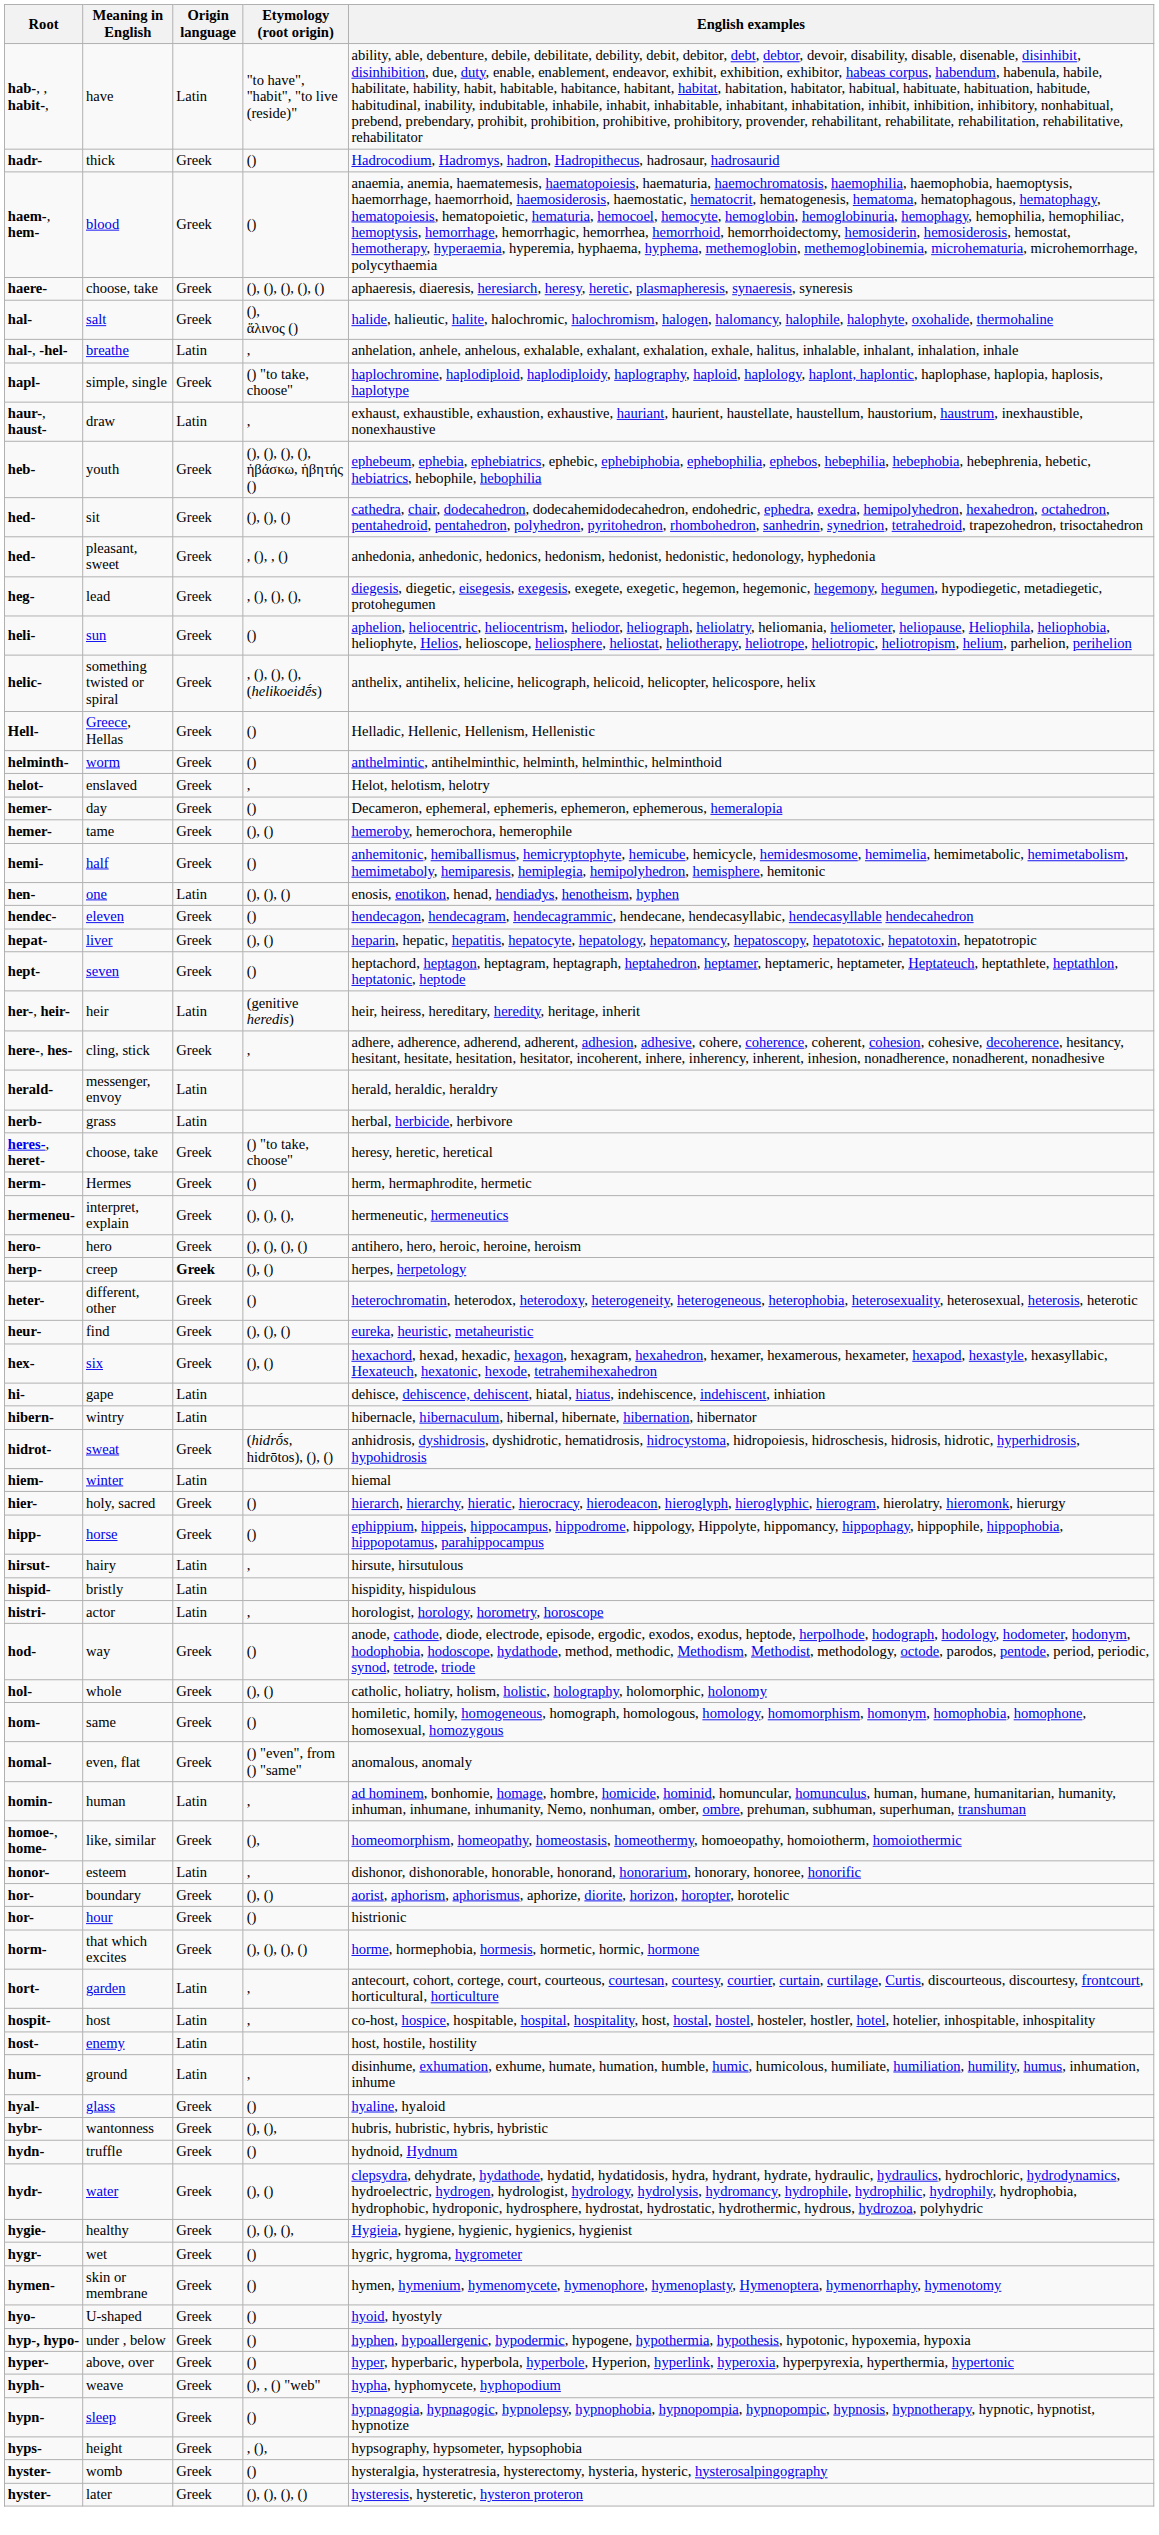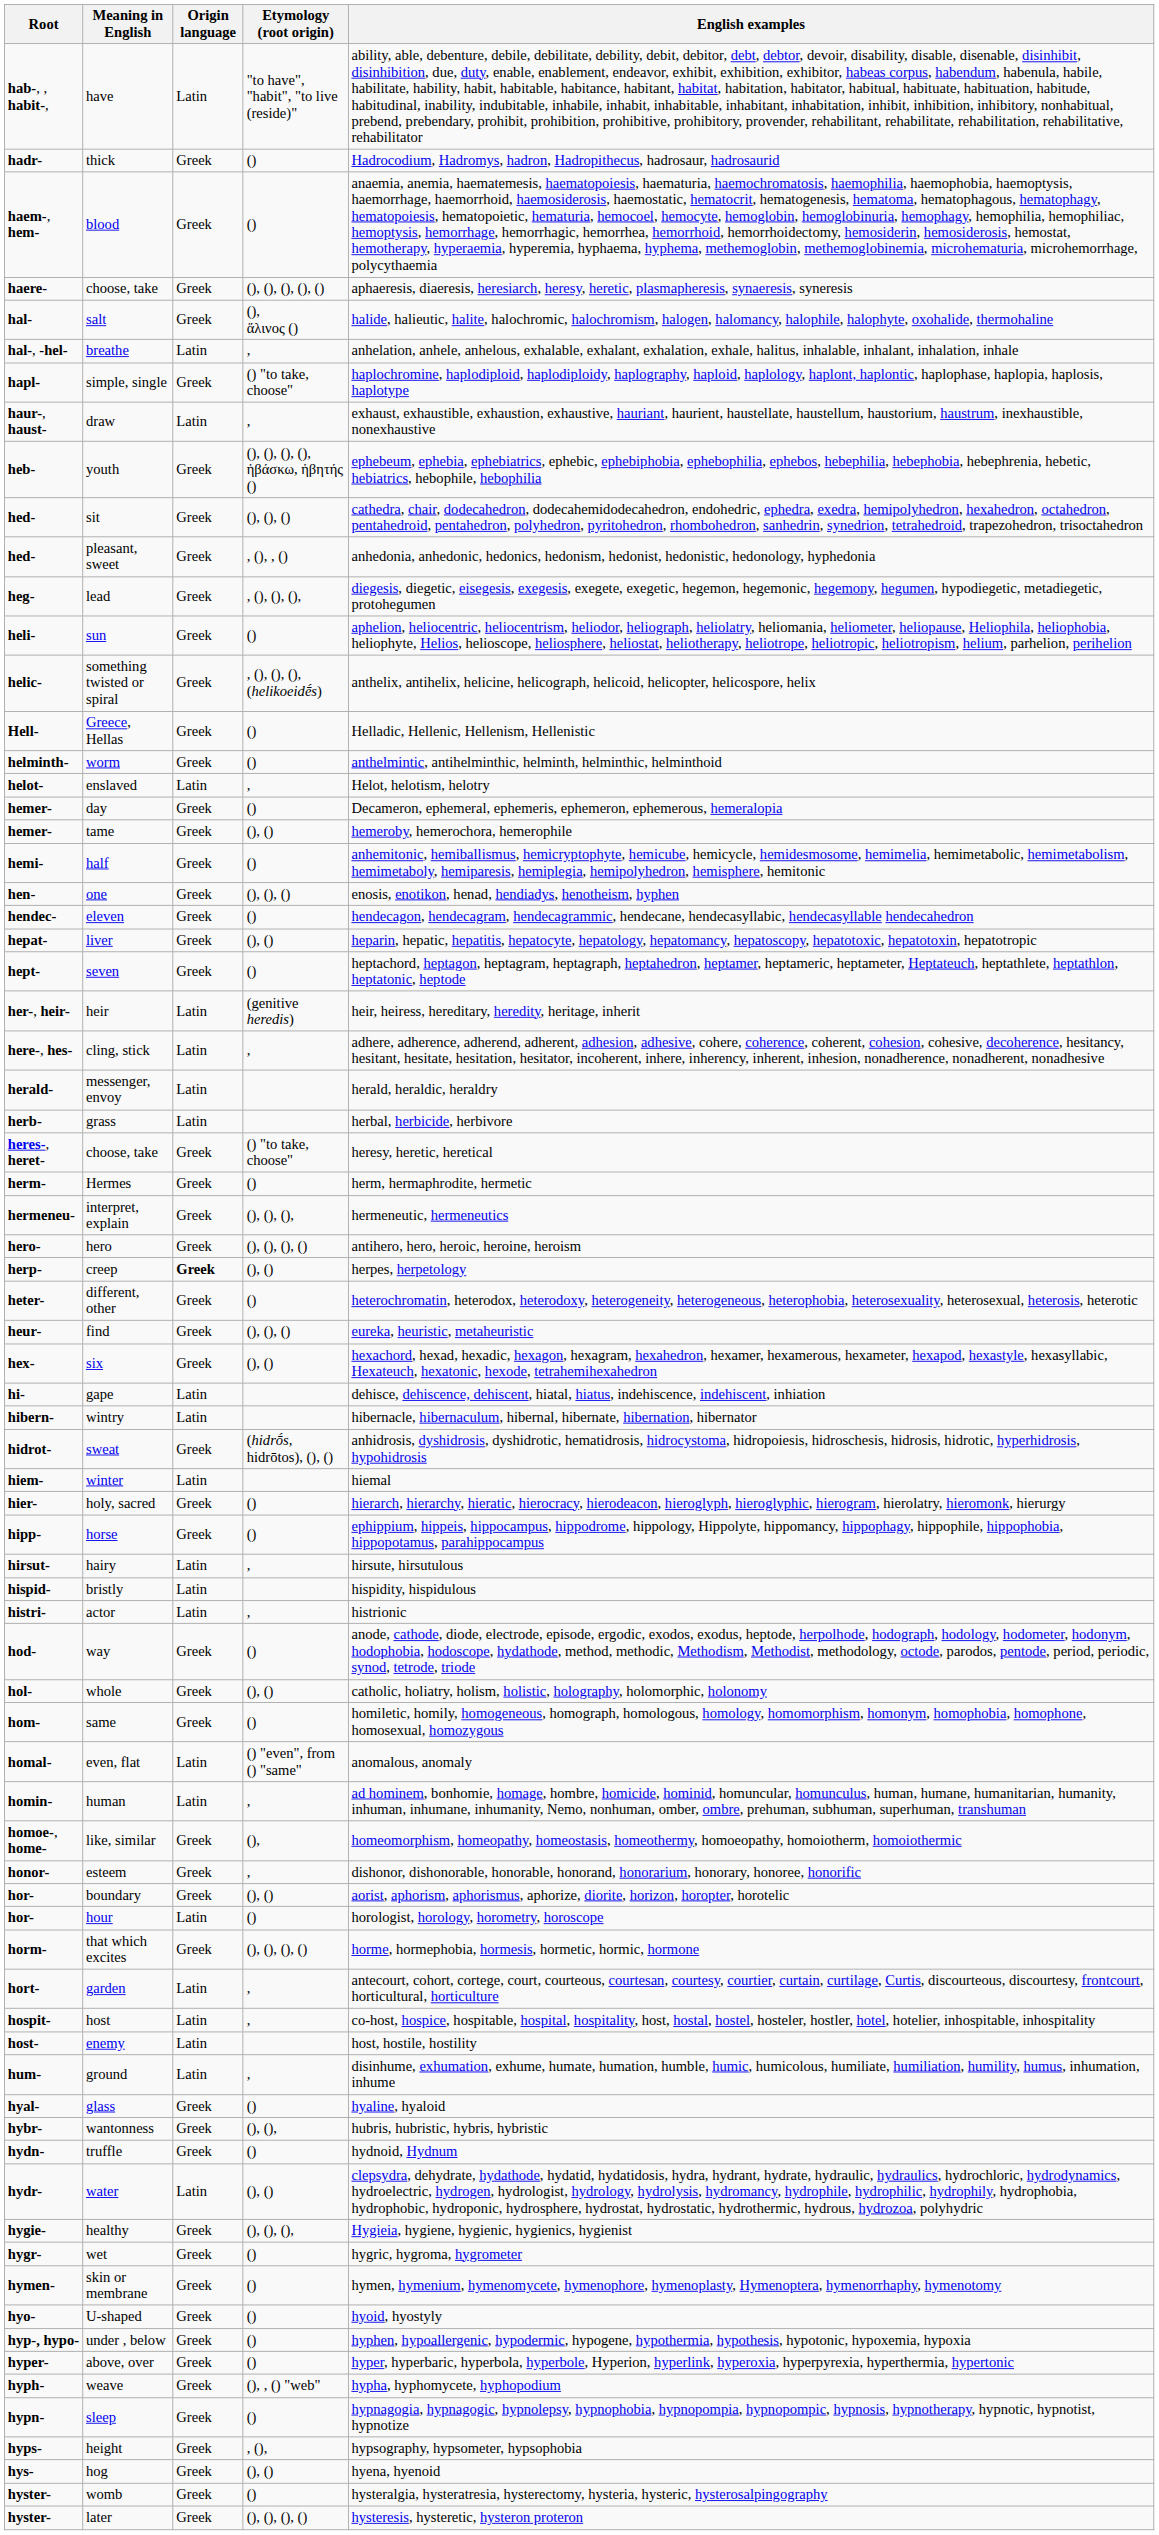enslaved | Origin language: Greek -> Latin
one | Origin language: Latin -> Greek
cling, stick | Origin language: Greek -> Latin
actor | English examples: horologist, horology, horometry, horoscope -> histrionic
even, flat | Origin language: Greek -> Latin
esteem | Origin language: Latin -> Greek
hour | Origin language: Greek -> Latin
hour | English examples: histrionic -> horologist, horology, horometry, horoscope
water | Origin language: Greek -> Latin
+ row: hys- | hog | Greek | (), () | hyena, hyenoid
